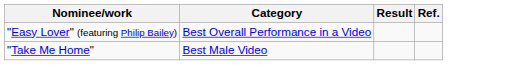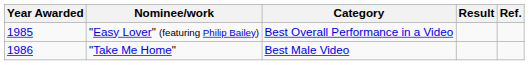+ column: Year Awarded | 1985 | 1986
